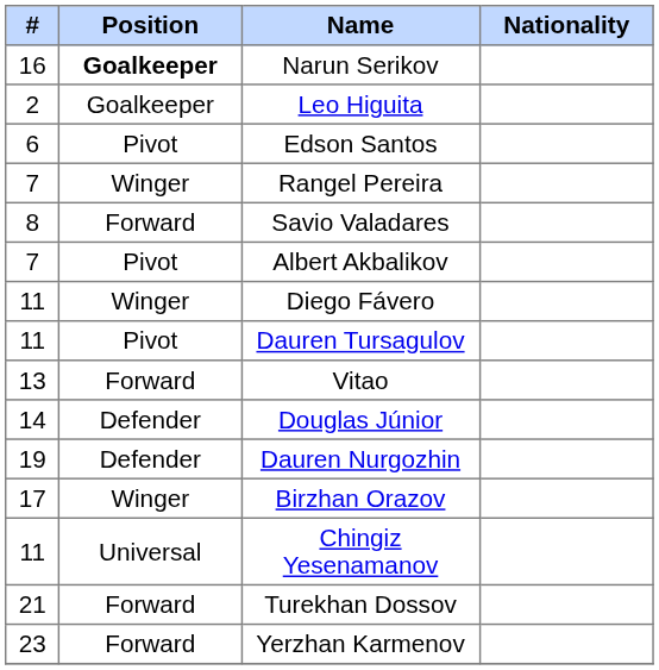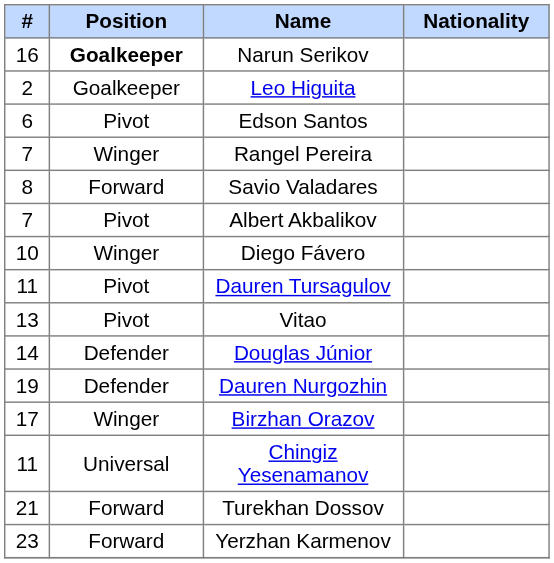Diego Fávero | #: 11 -> 10
Vitao | Position: Forward -> Pivot
